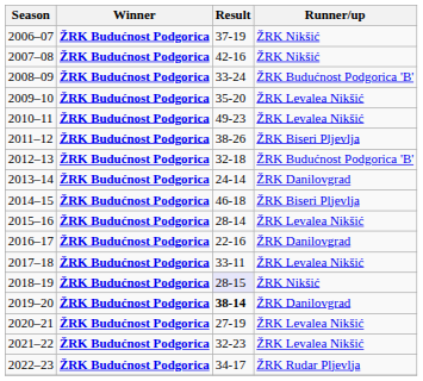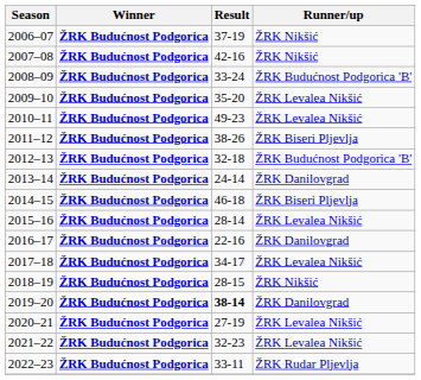2017–18 | Result: 33-11 -> 34-17
2018–19 | Result: lavender background -> no background
2022–23 | Result: 34-17 -> 33-11
